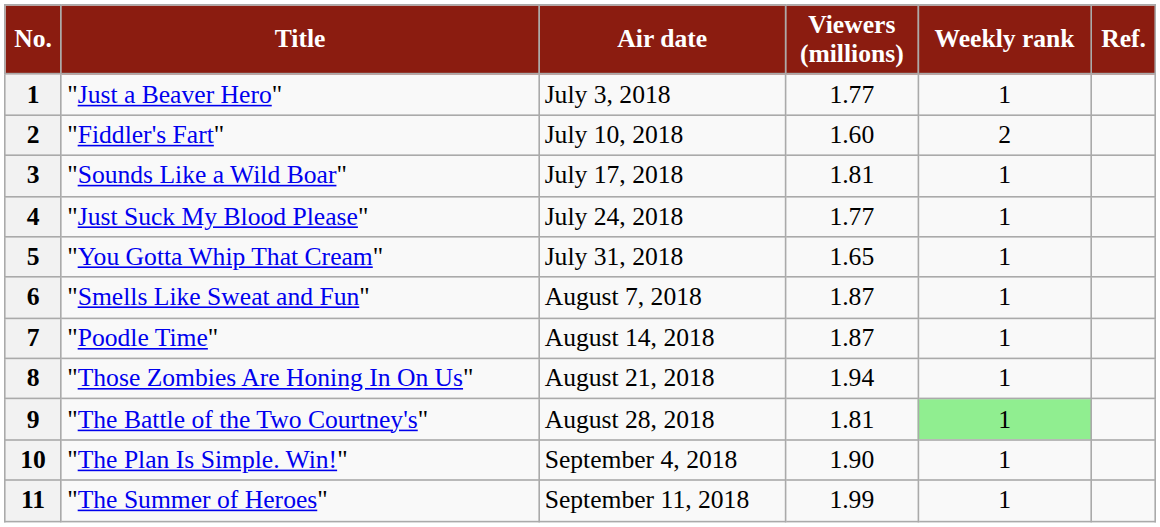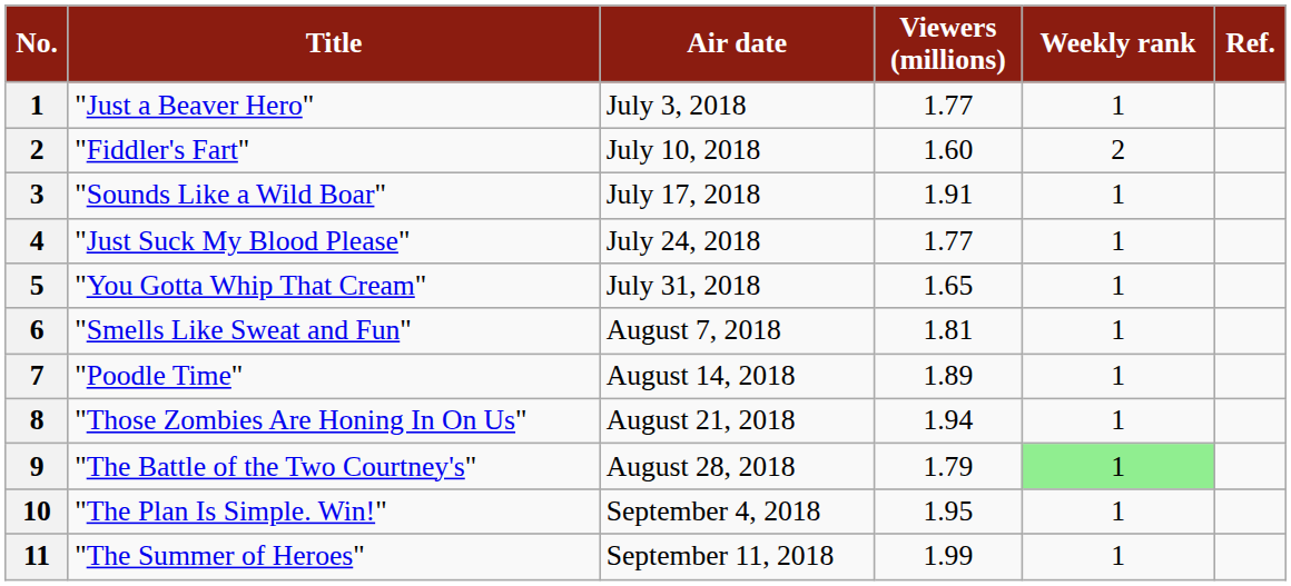"Sounds Like a Wild Boar" | Viewers (millions): 1.81 -> 1.91
"Smells Like Sweat and Fun" | Viewers (millions): 1.87 -> 1.81
"Poodle Time" | Viewers (millions): 1.87 -> 1.89
"The Battle of the Two Courtney's" | Viewers (millions): 1.81 -> 1.79
"The Plan Is Simple. Win!" | Viewers (millions): 1.90 -> 1.95
